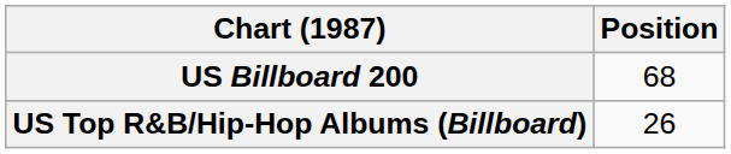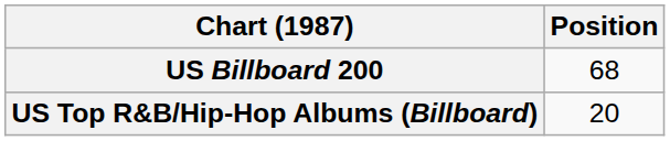US Top R&B/Hip-Hop Albums (Billboard) | Position: 26 -> 20
